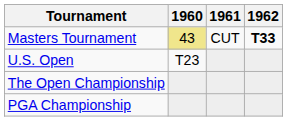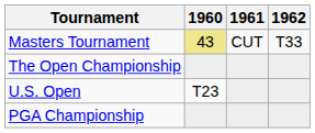Masters Tournament | 1962: bold -> normal
rows swapped: U.S. Open <-> The Open Championship
